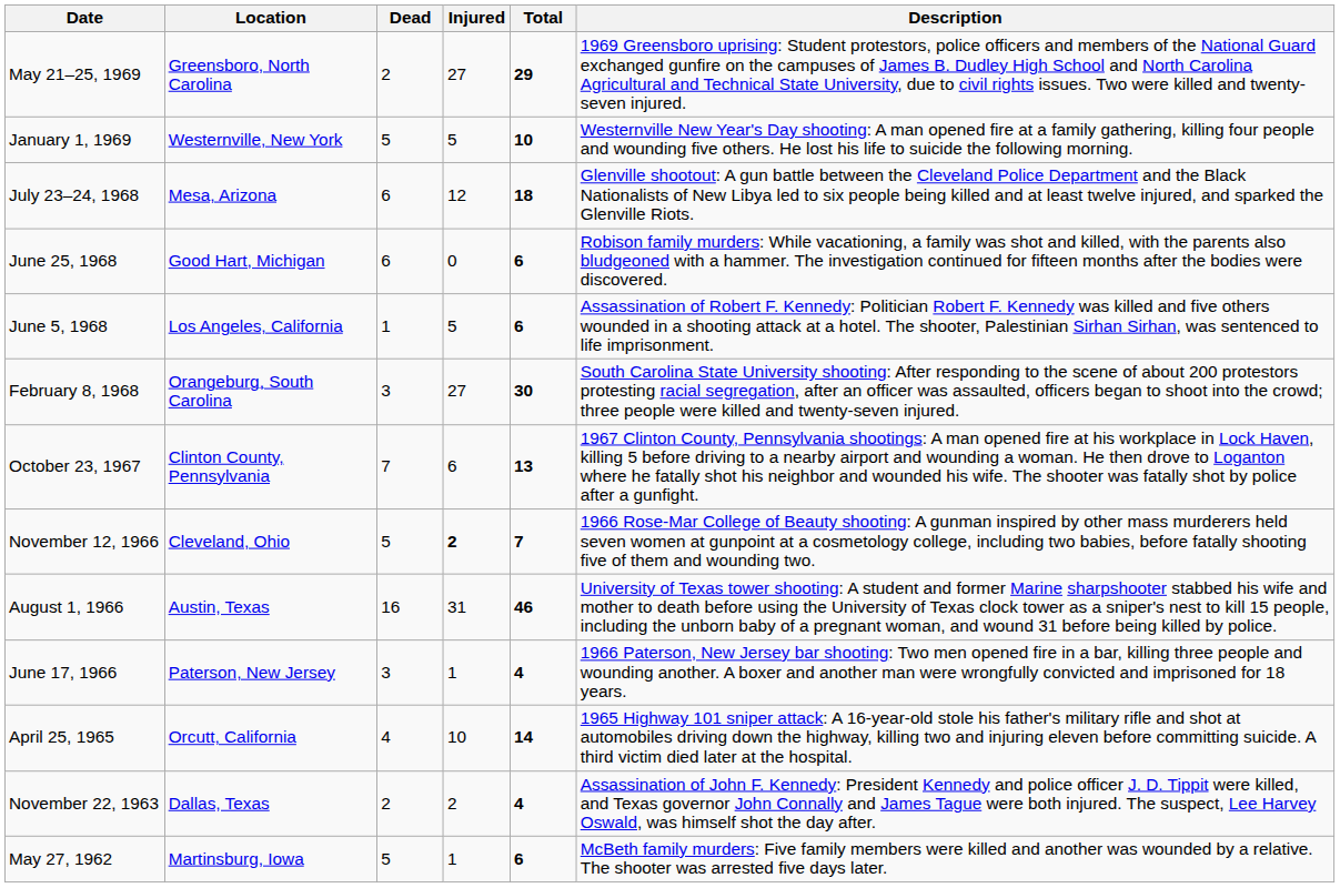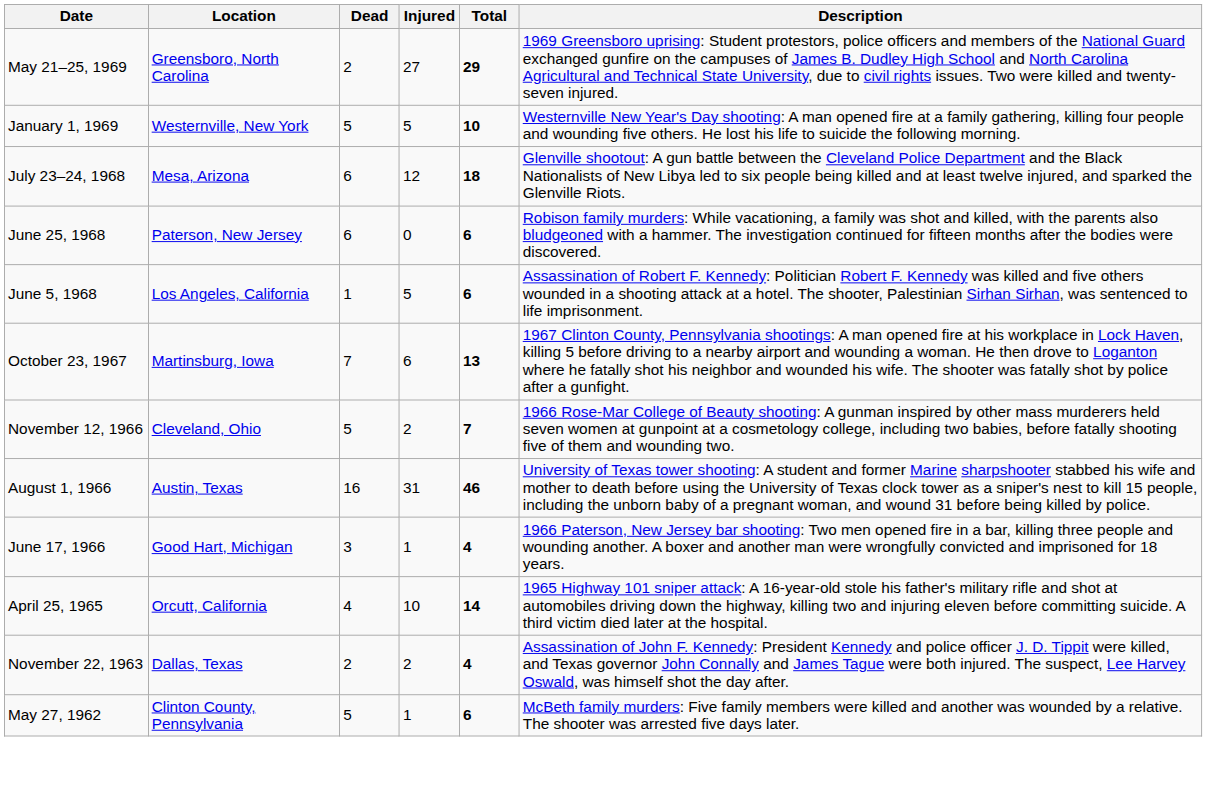June 25, 1968 | Location: Good Hart, Michigan -> Paterson, New Jersey
- row: February 8, 1968 | Orangeburg, South Carolina | 3 | 27 | 30 | South Carolina State University shooting: After responding to the scene of about 200 protestors protesting racial segregation, after an officer was assaulted, officers began to shoot into the crowd; three people were killed and twenty-seven injured.
October 23, 1967 | Location: Clinton County, Pennsylvania -> Martinsburg, Iowa
November 12, 1966 | Injured: bold -> normal
June 17, 1966 | Location: Paterson, New Jersey -> Good Hart, Michigan
May 27, 1962 | Location: Martinsburg, Iowa -> Clinton County, Pennsylvania
